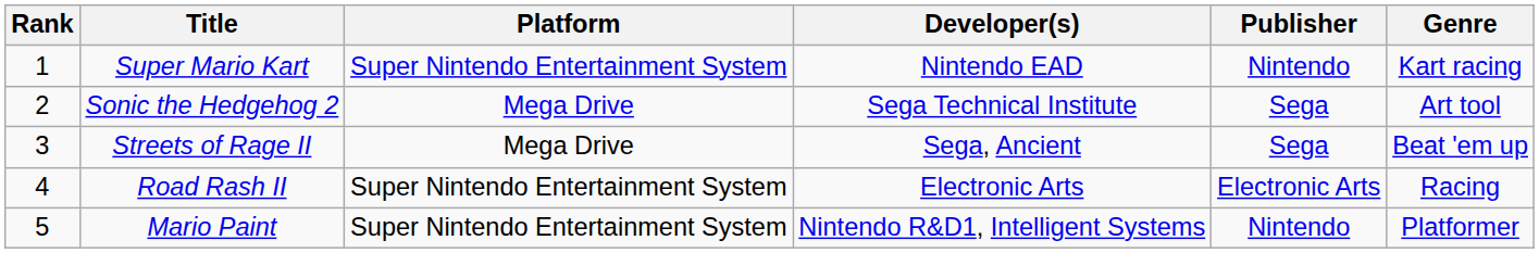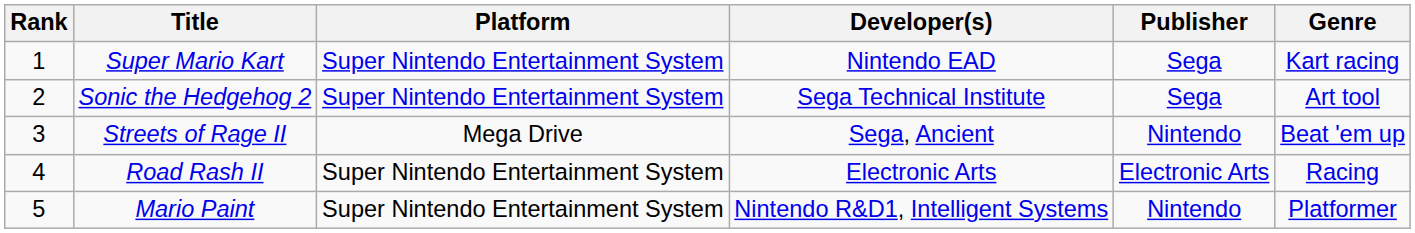Super Mario Kart | Publisher: Nintendo -> Sega
Sonic the Hedgehog 2 | Platform: Mega Drive -> Super Nintendo Entertainment System
Streets of Rage II | Publisher: Sega -> Nintendo
